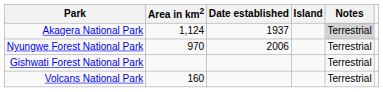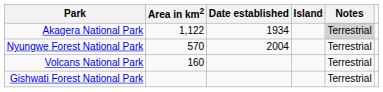Akagera National Park | Area in km2: 1,124 -> 1,122
Akagera National Park | Date established: 1937 -> 1934
Nyungwe Forest National Park | Area in km2: 970 -> 570
Nyungwe Forest National Park | Date established: 2006 -> 2004
rows swapped: Gishwati Forest National Park <-> Volcans National Park
